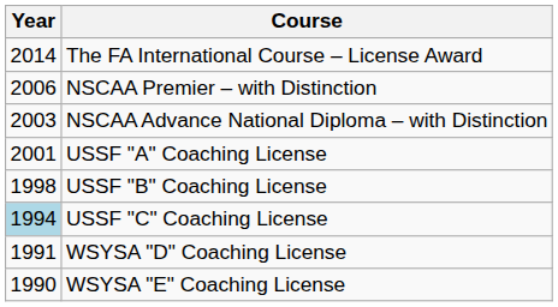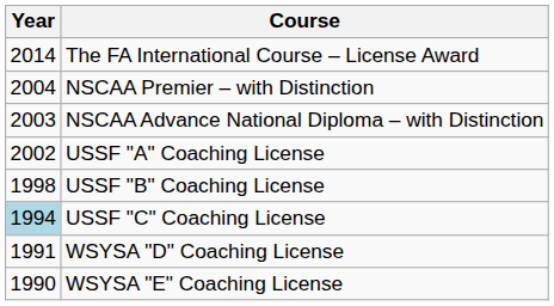NSCAA Premier – with Distinction | Year: 2006 -> 2004
USSF "A" Coaching License | Year: 2001 -> 2002
